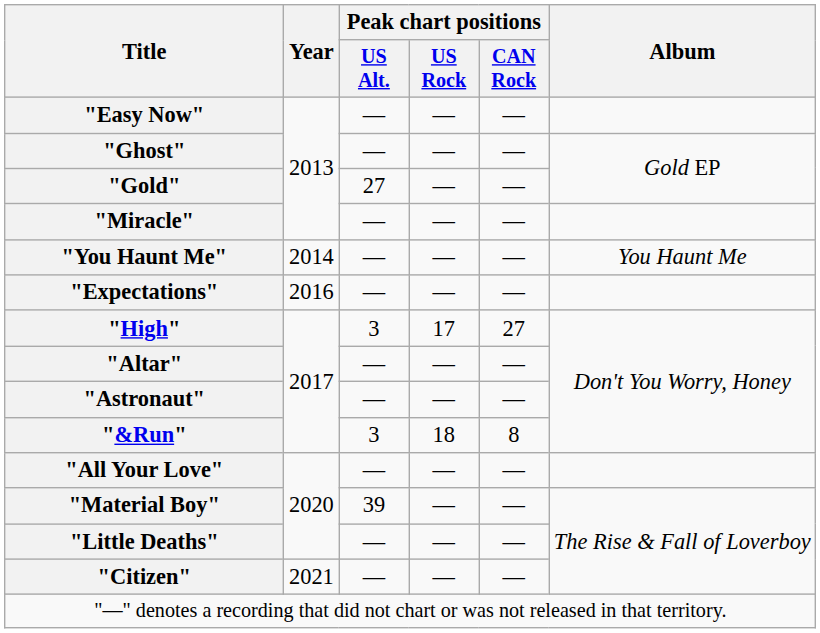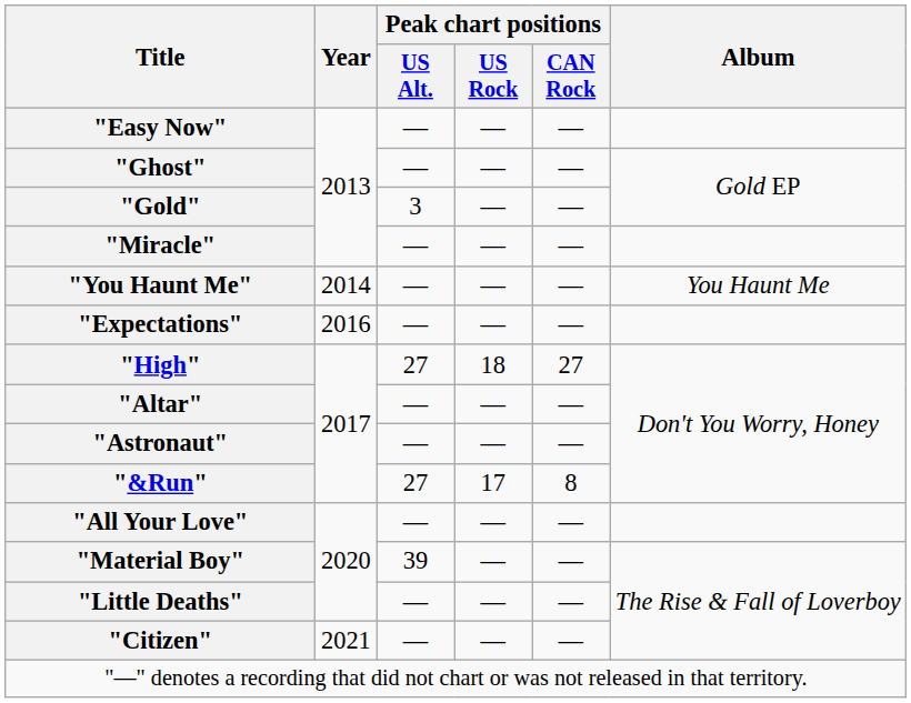"Gold" | Peak chart positions / US Alt.: 27 -> 3
"High" | Peak chart positions / US Alt.: 3 -> 27
"High" | Peak chart positions / US Rock: 17 -> 18
"&Run" | Peak chart positions / US Alt.: 3 -> 27
"&Run" | Peak chart positions / US Rock: 18 -> 17
